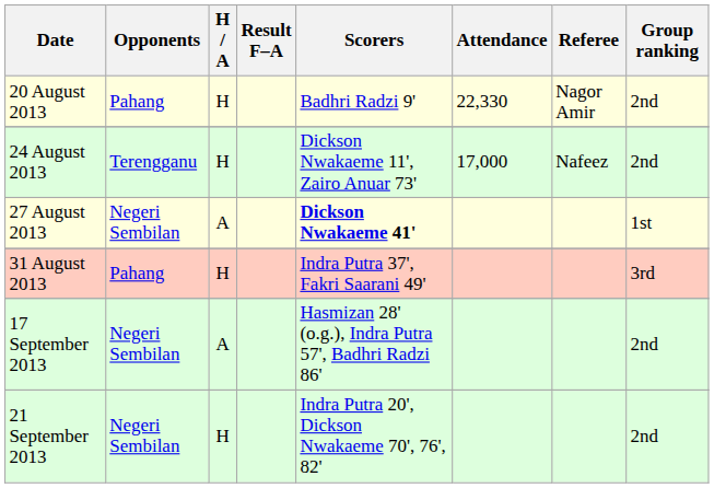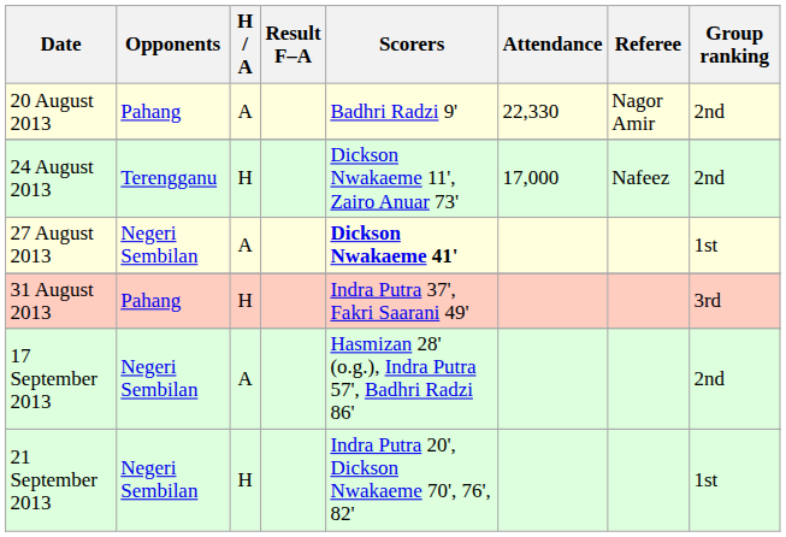20 August 2013 | H / A: H -> A
21 September 2013 | Group ranking: 2nd -> 1st
